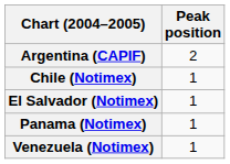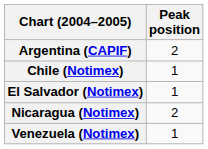+ row: Nicaragua (Notimex) | 2
- row: Panama (Notimex) | 1
